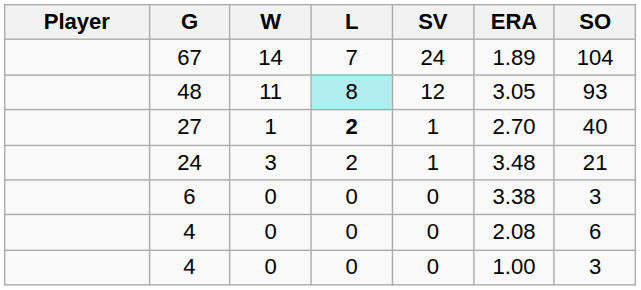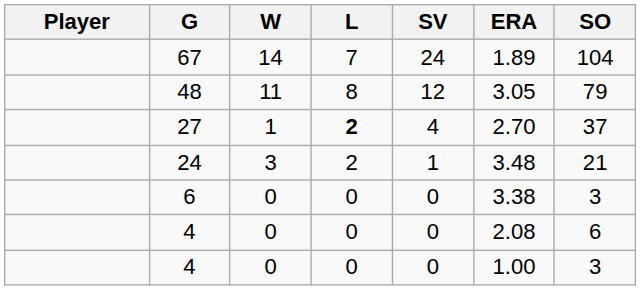48 | L: paleturquoise background -> no background
48 | SO: 93 -> 79
27 | SV: 1 -> 4
27 | SO: 40 -> 37
